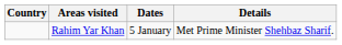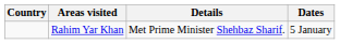columns swapped: Dates <-> Details
